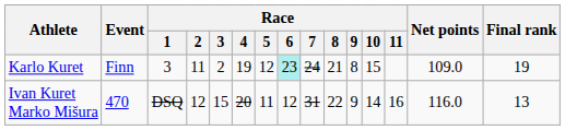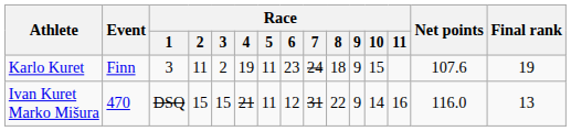Karlo Kuret | Race / 5: 12 -> 11
Karlo Kuret | Race / 6: paleturquoise background -> no background
Karlo Kuret | Race / 8: 21 -> 18
Karlo Kuret | Race / 9: 8 -> 9
Karlo Kuret | Net points: 109.0 -> 107.6
Ivan Kuret Marko Mišura | Race / 2: 12 -> 15
Ivan Kuret Marko Mišura | Race / 4: 20 -> 21
